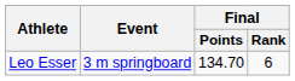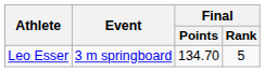Leo Esser | Final / Rank: 6 -> 5
